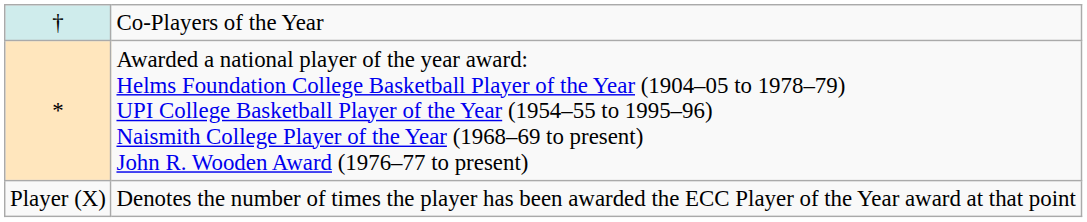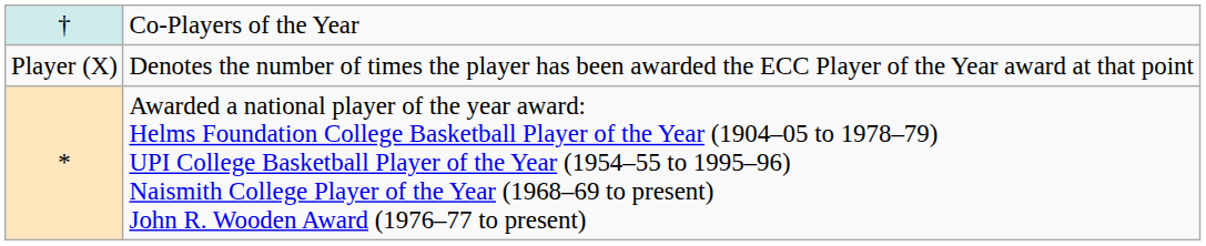rows swapped: * <-> Player (X)
